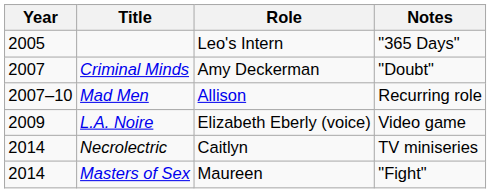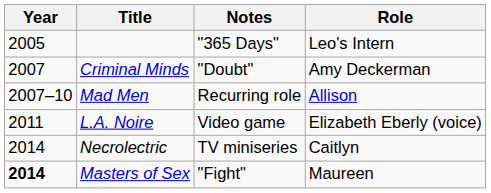columns swapped: Role <-> Notes
L.A. Noire | Year: 2009 -> 2011
Masters of Sex | Year: normal -> bold
